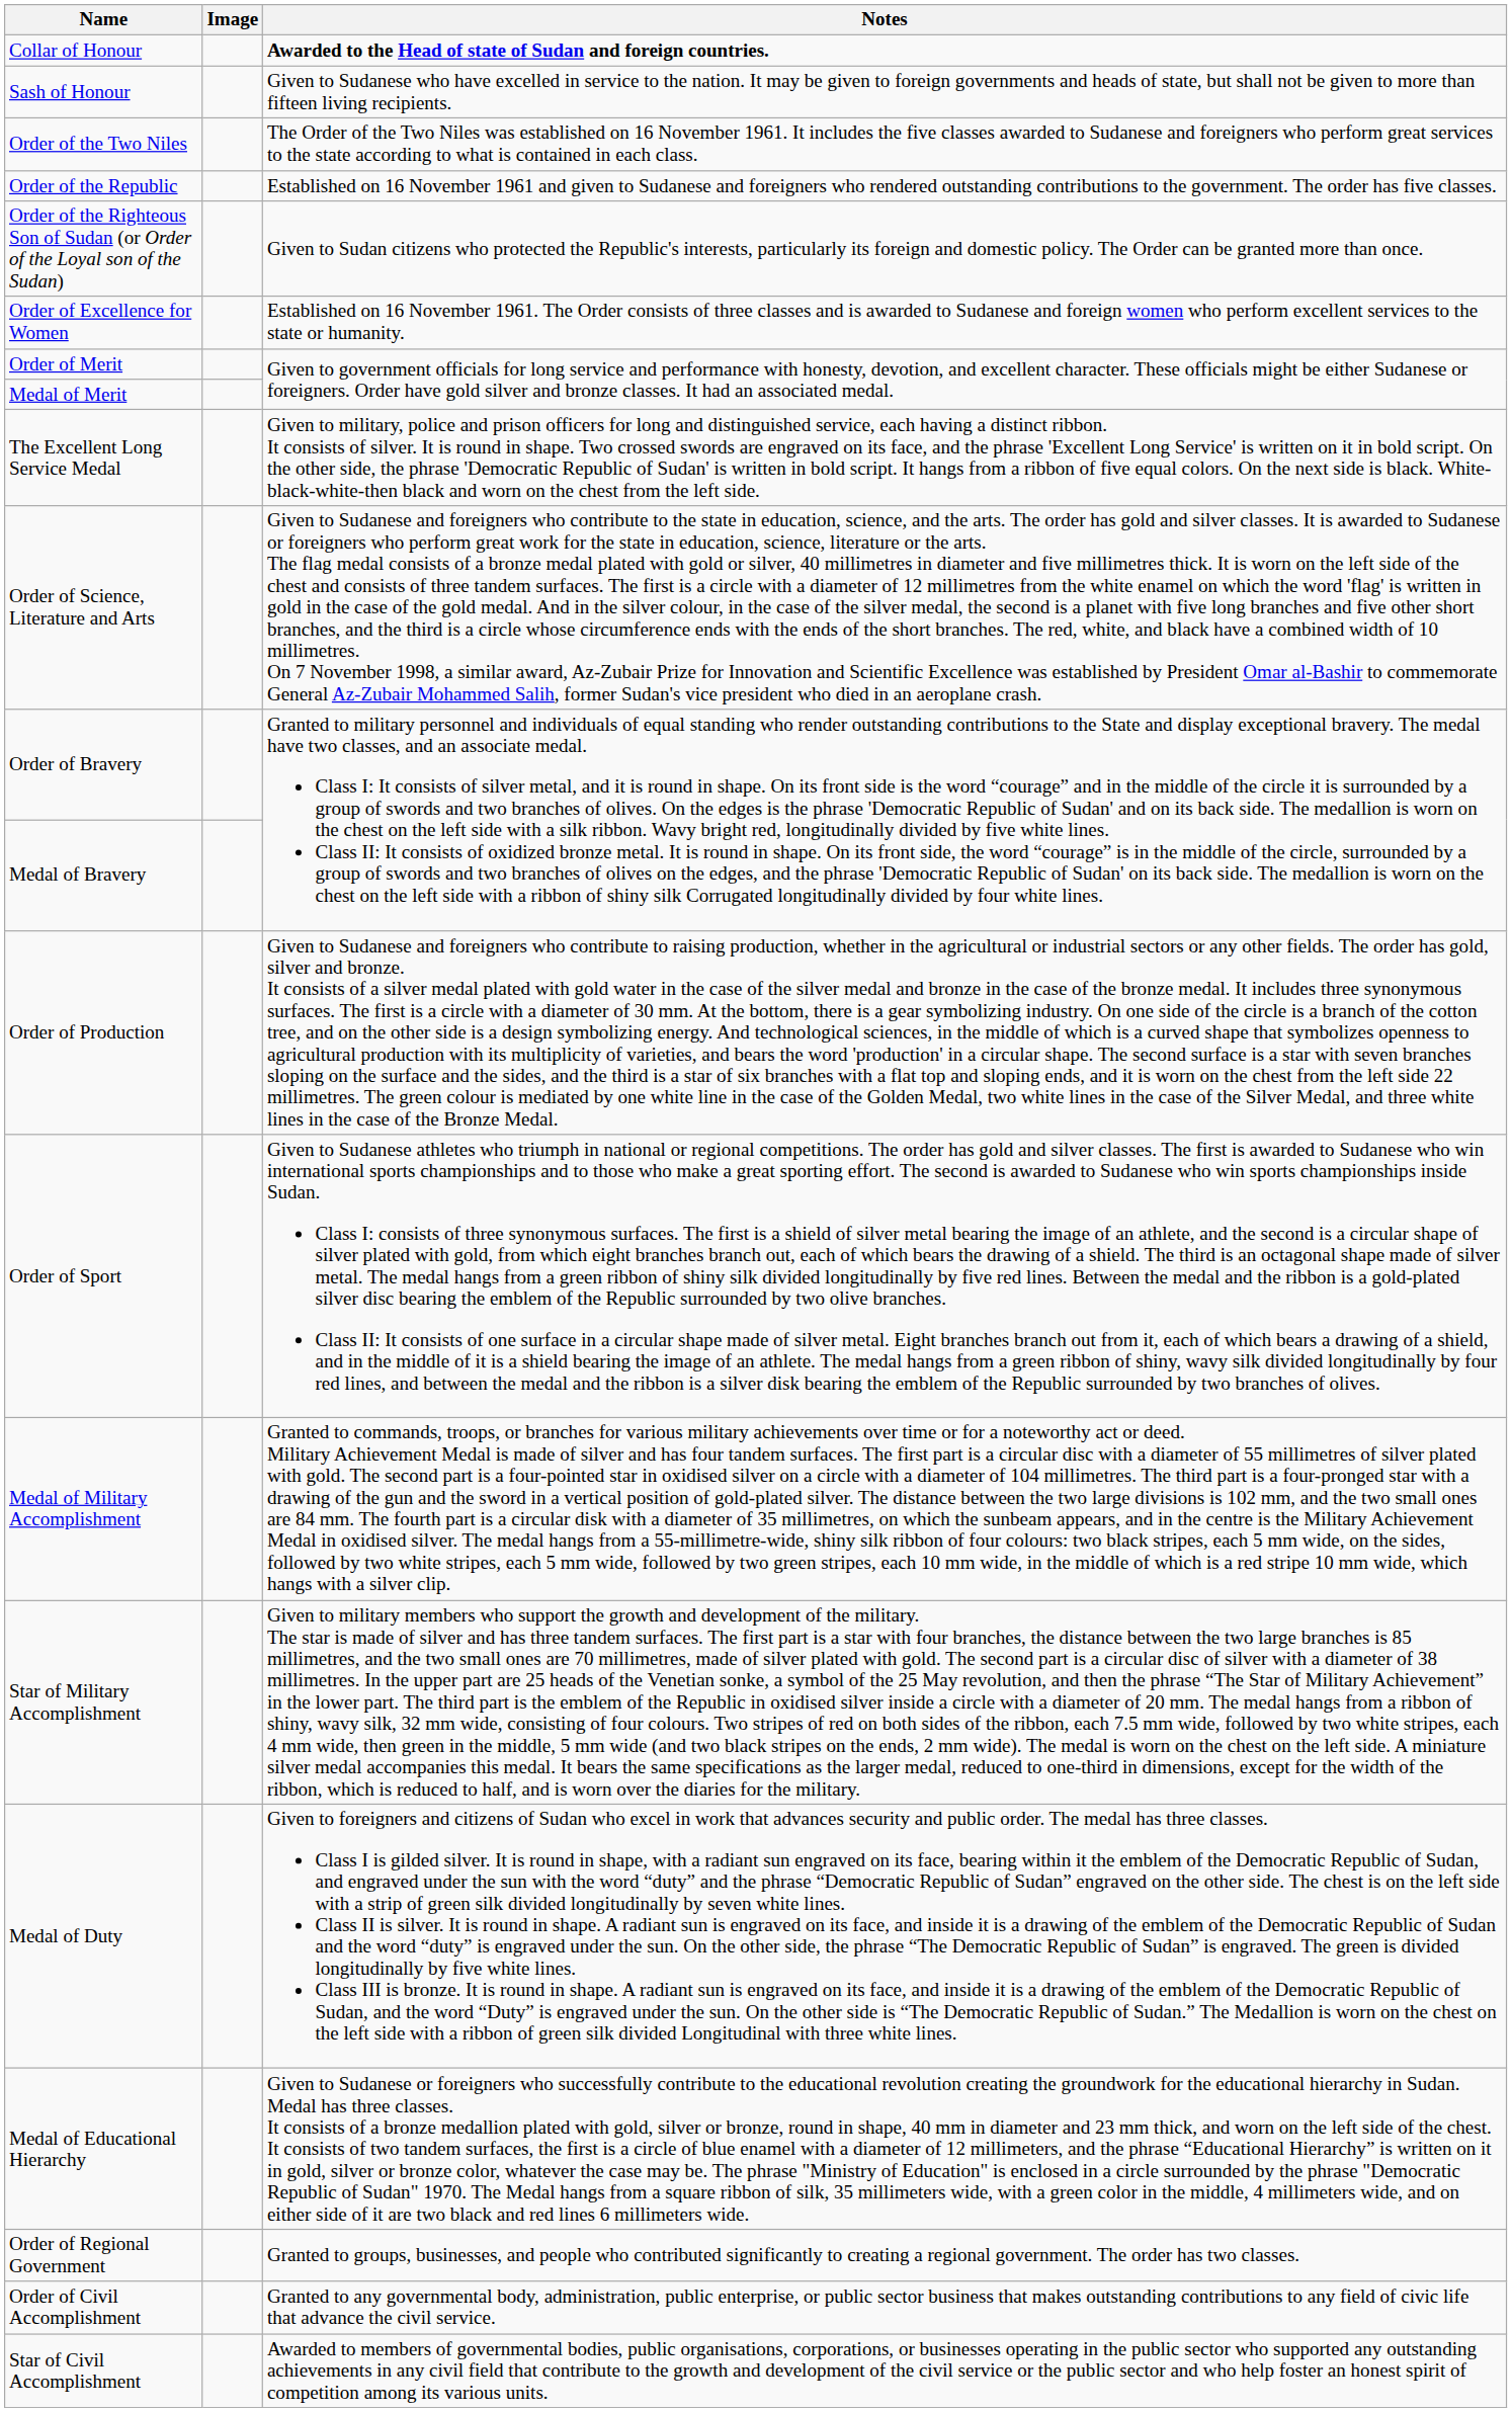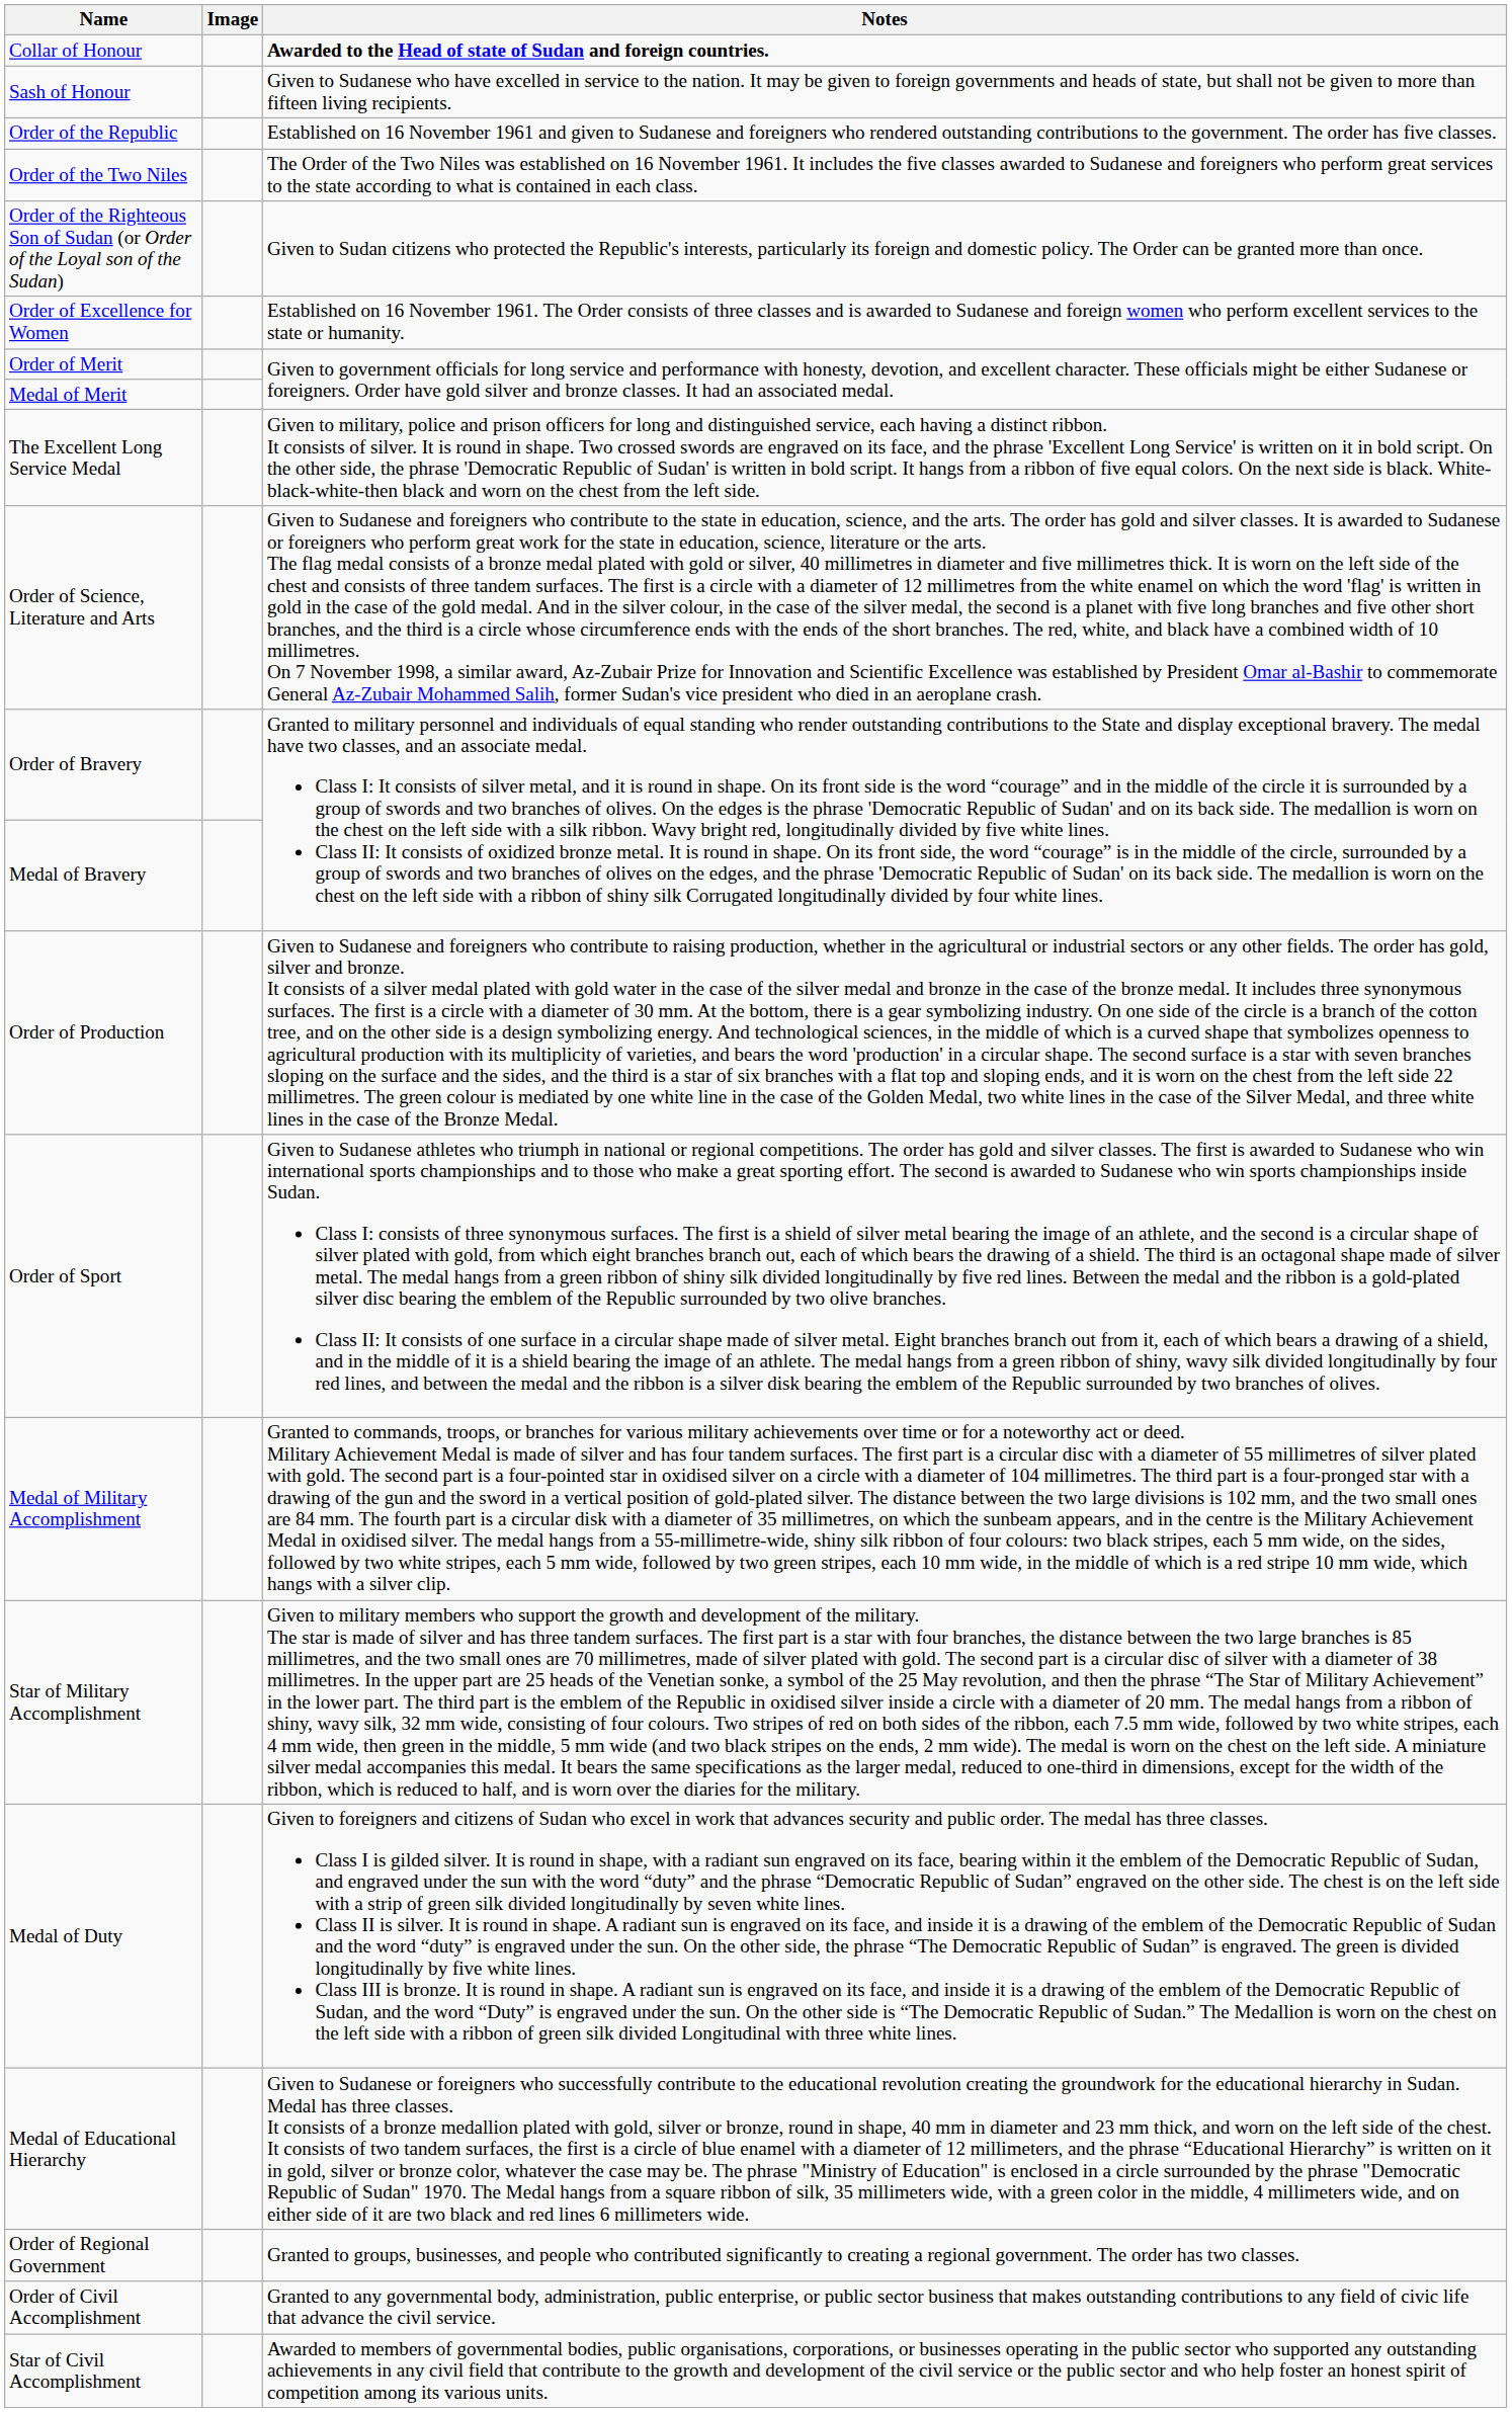rows swapped: Order of the Republic <-> Order of the Two Niles
